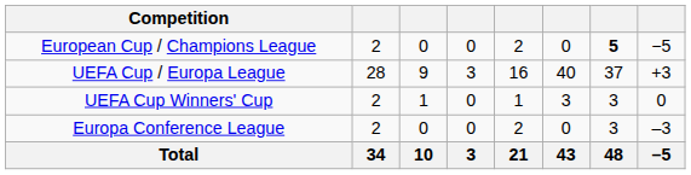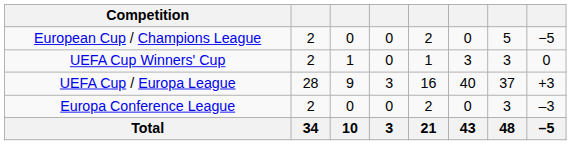European Cup / Champions League | column 7: bold -> normal
rows swapped: UEFA Cup Winners' Cup <-> UEFA Cup / Europa League
